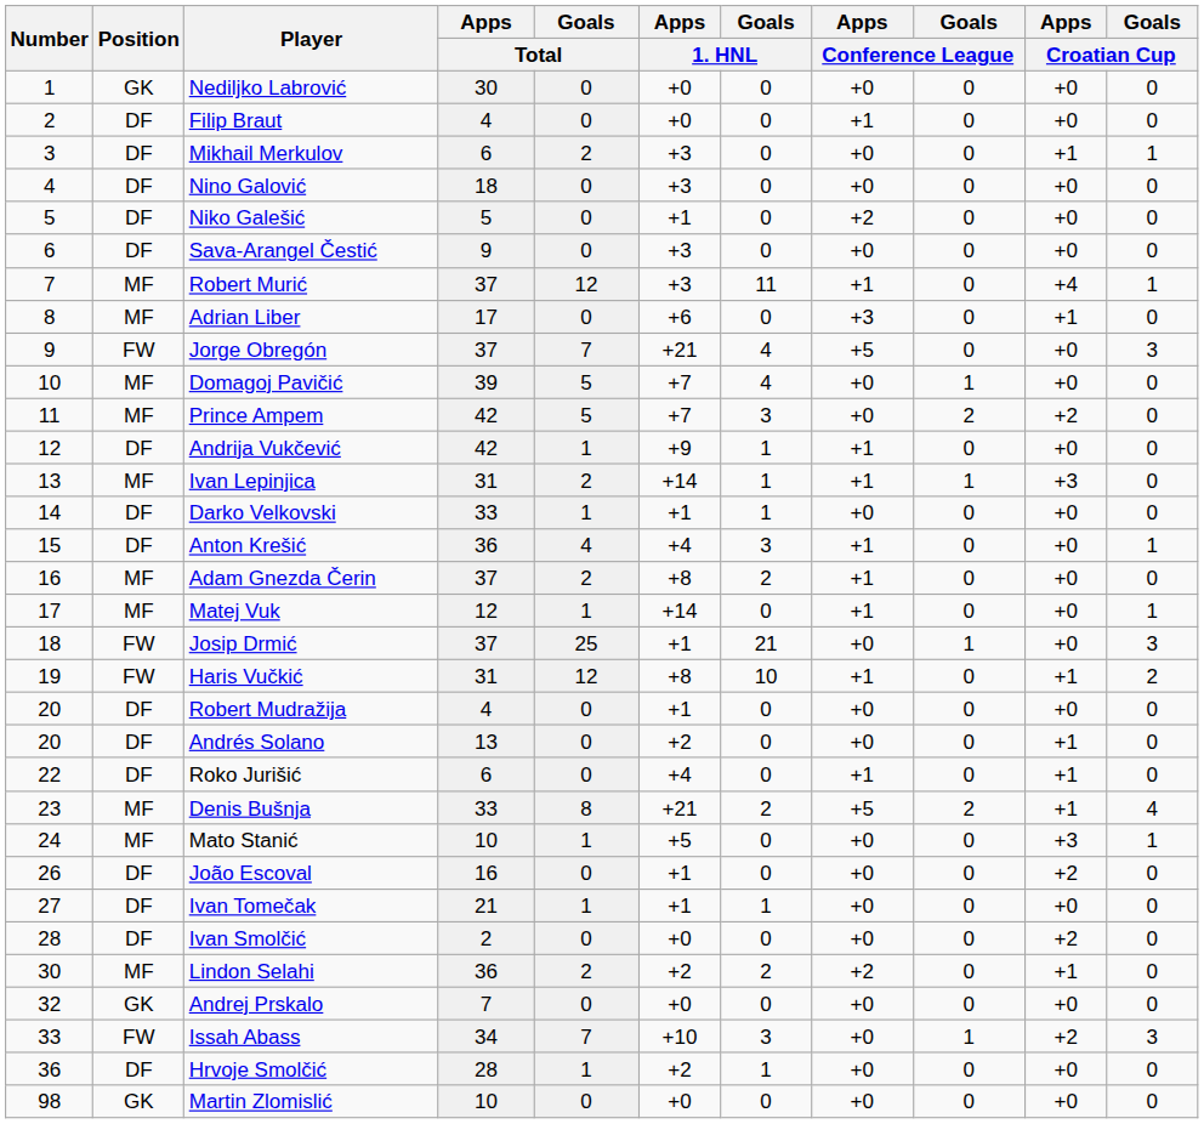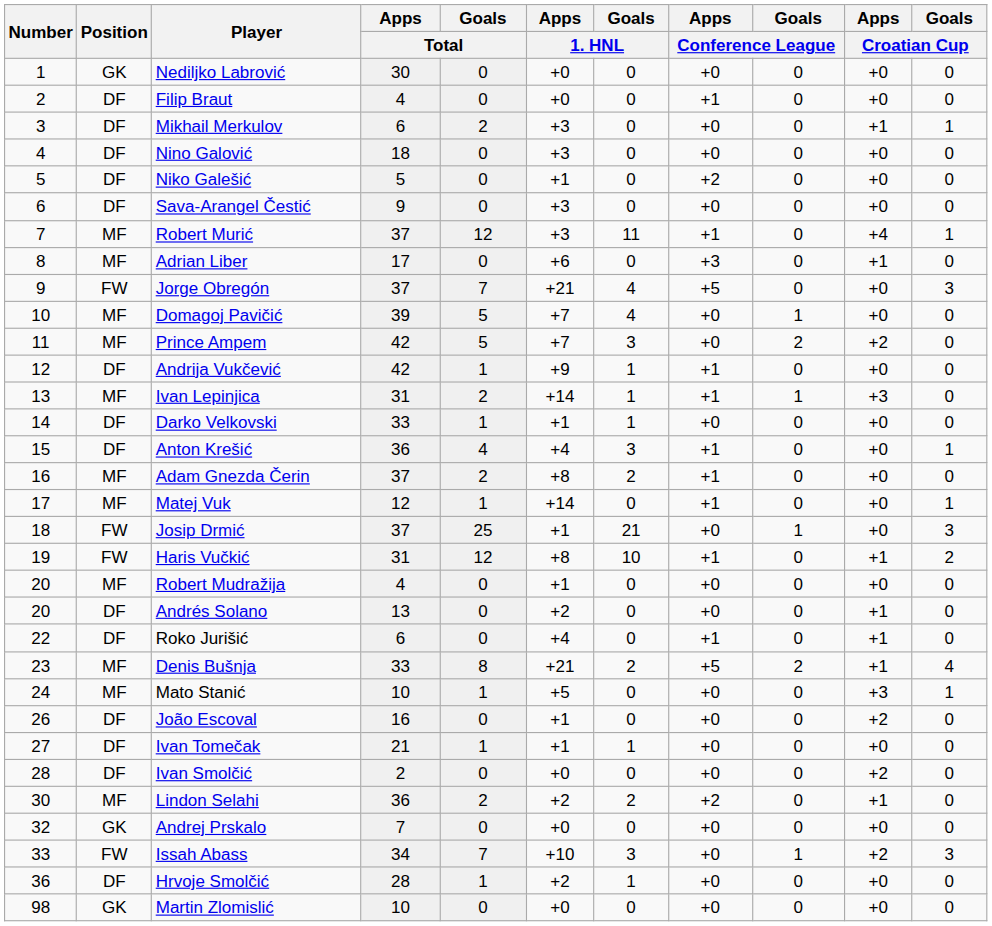Robert Mudražija | Position: DF -> MF
